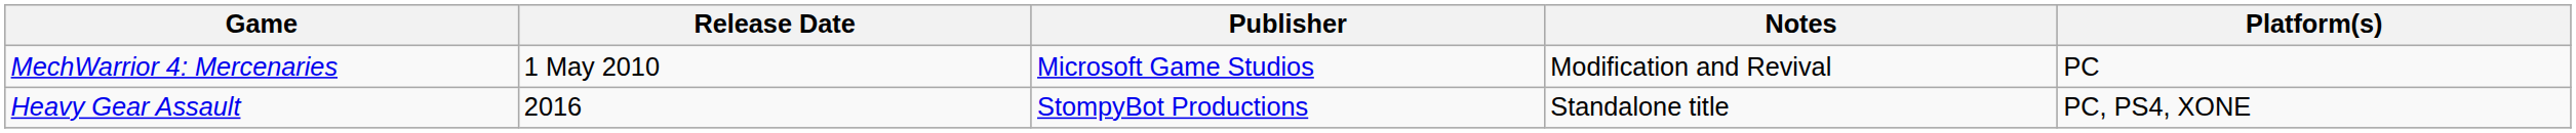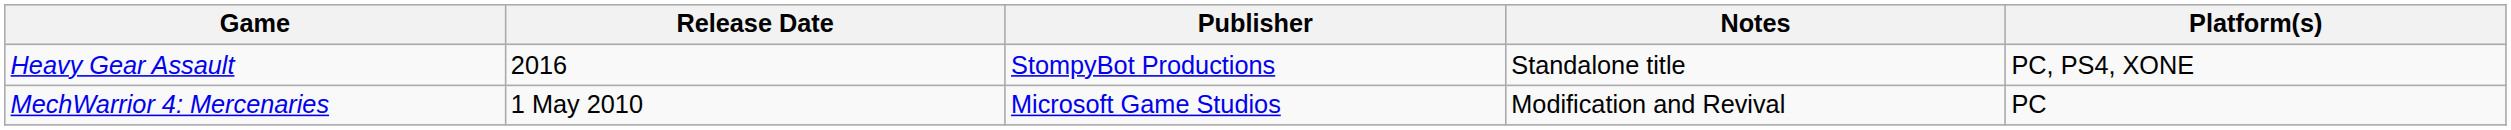rows swapped: MechWarrior 4: Mercenaries <-> Heavy Gear Assault
